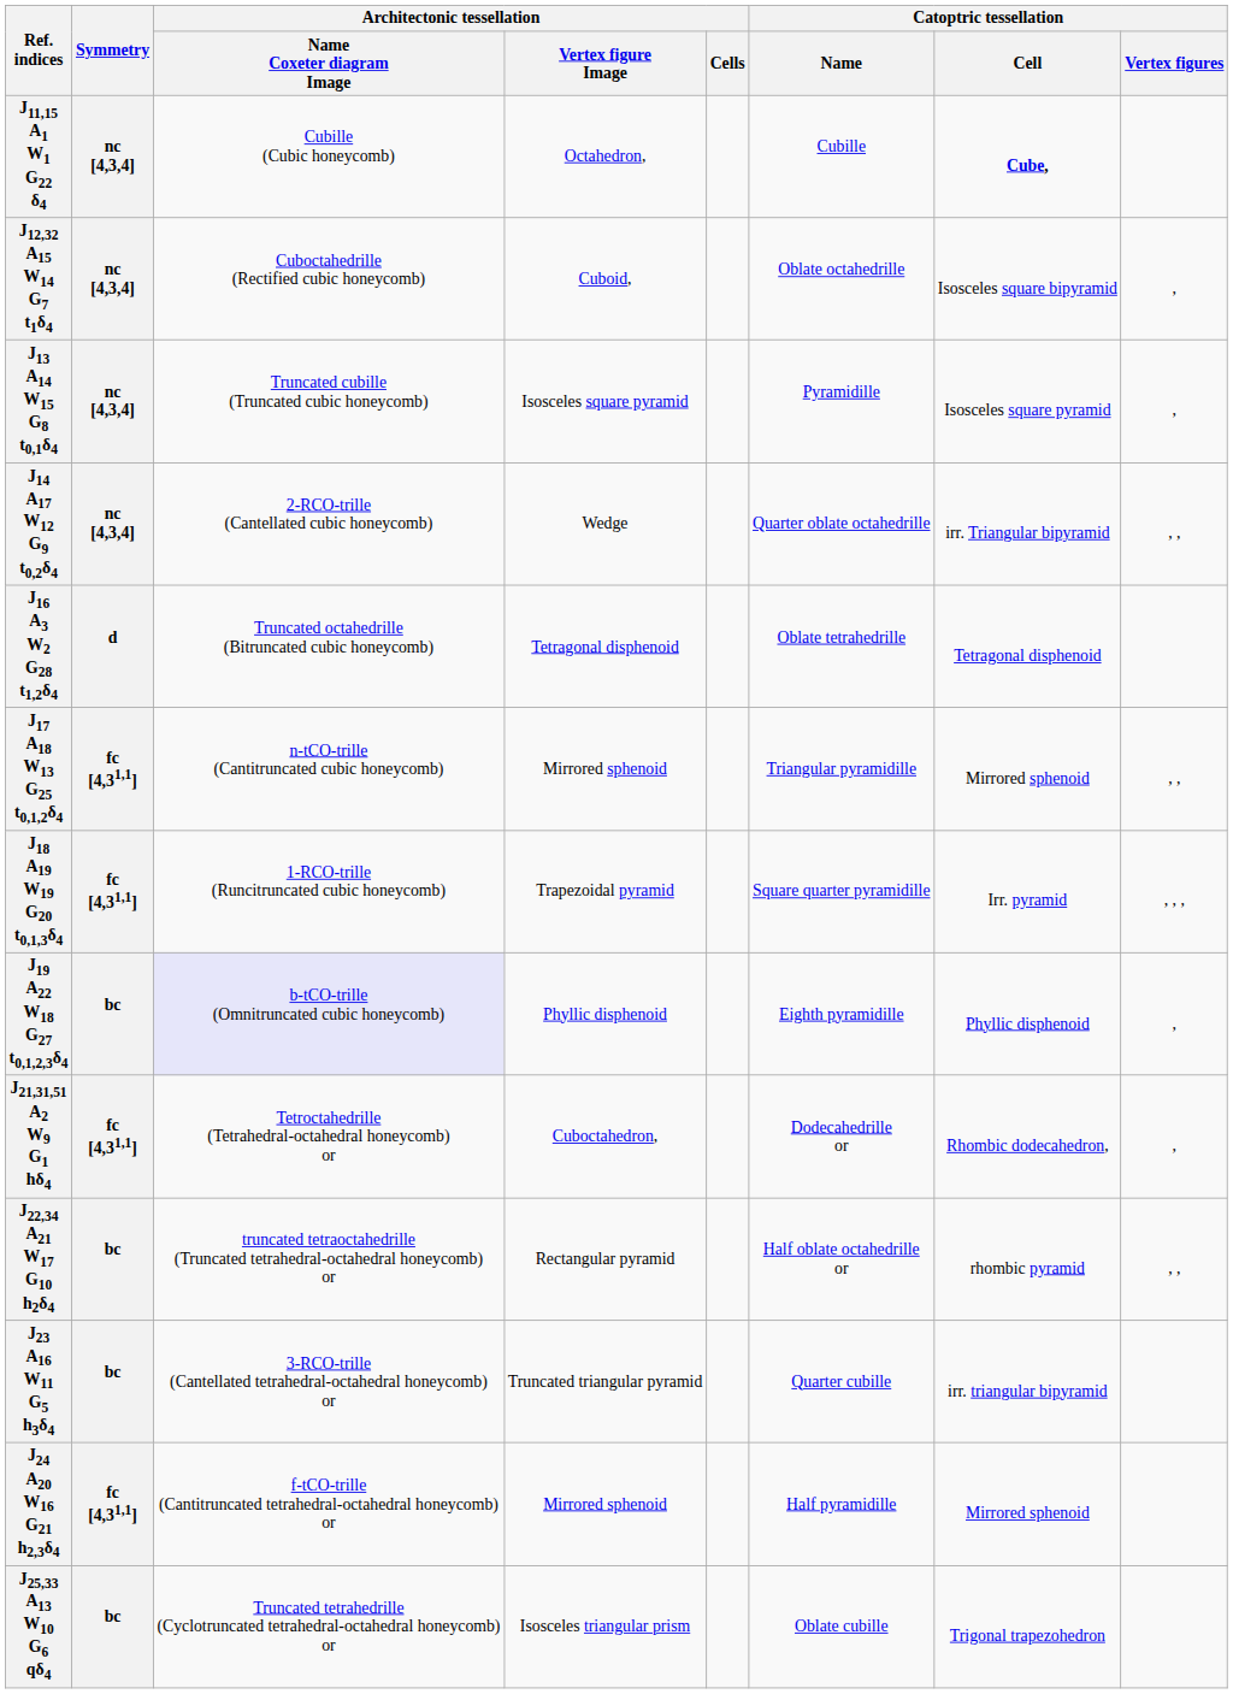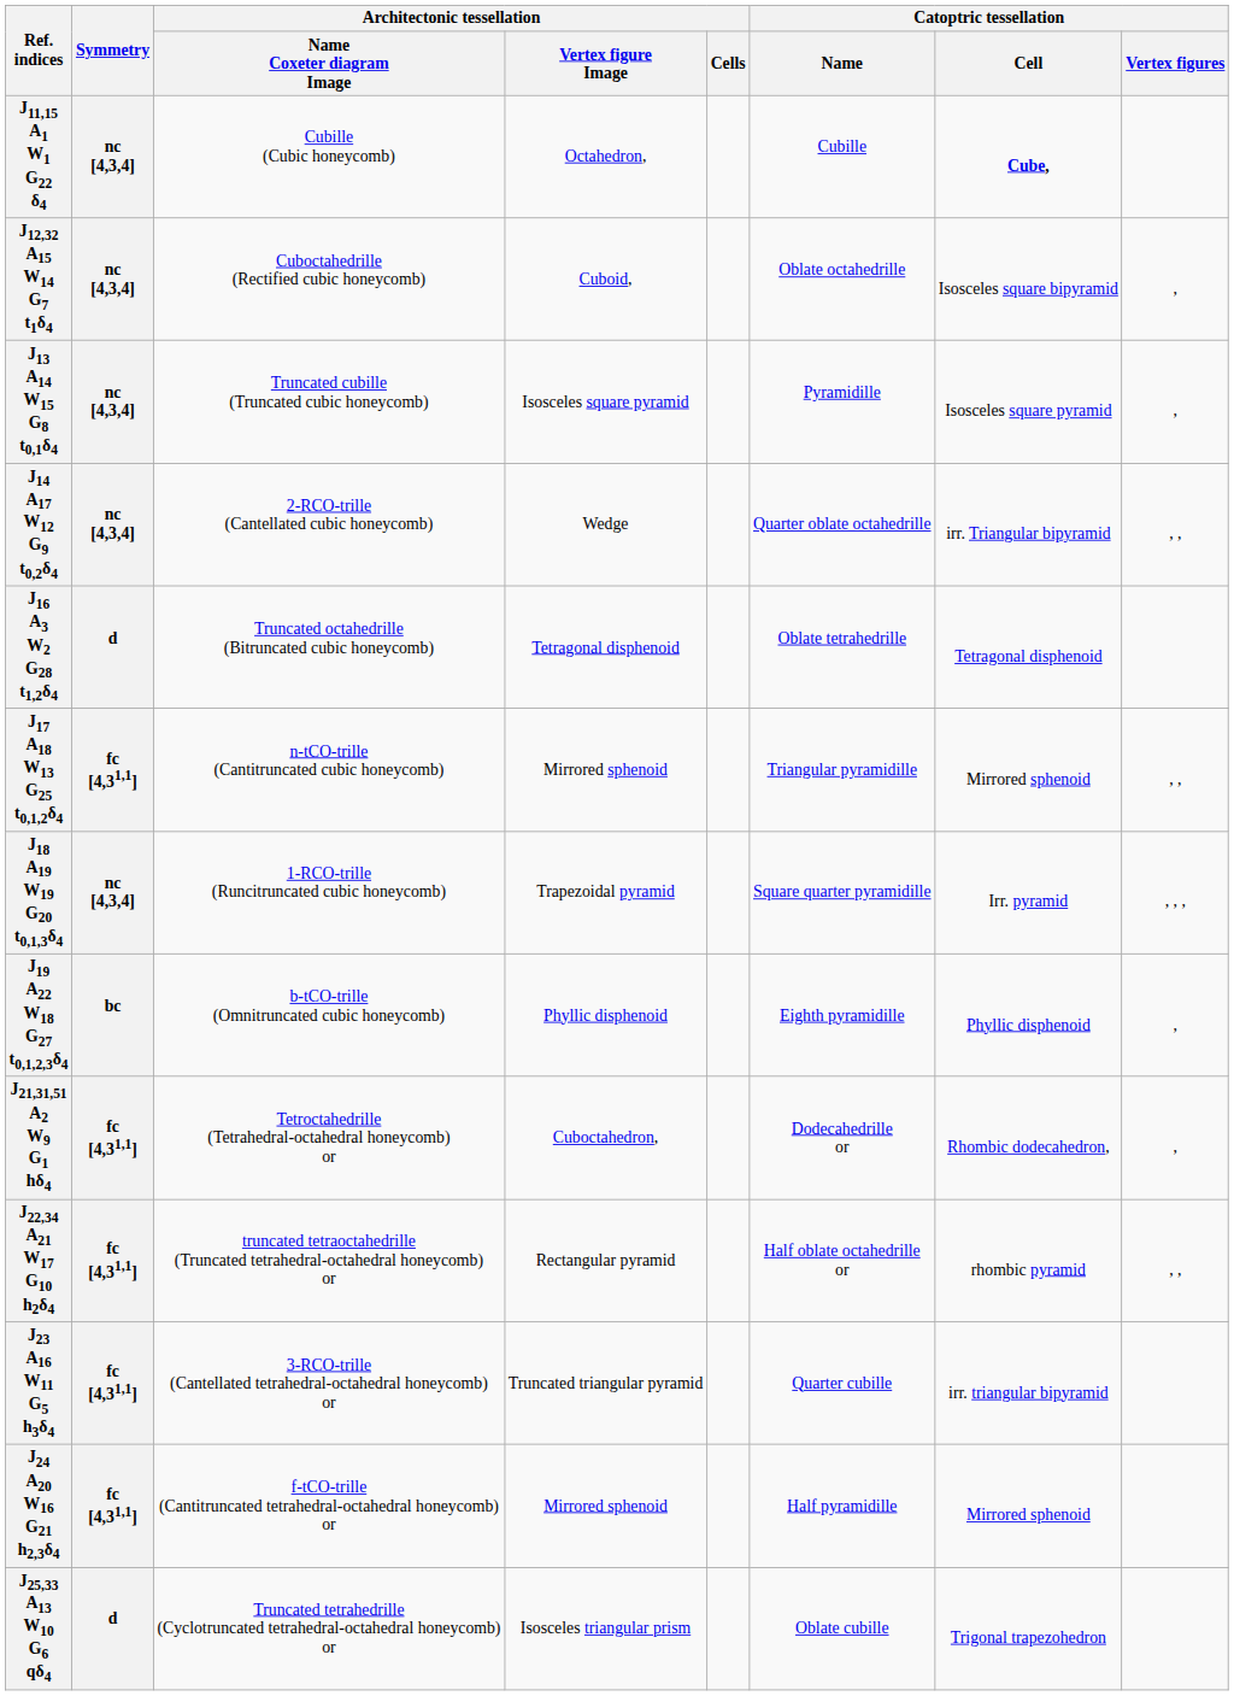J18 A19 W19 G20 t0,1,3δ4 | Symmetry: fc [4,31,1] -> nc [4,3,4]
J19 A22 W18 G27 t0,1,2,3δ4 | Architectonic tessellation / Name Coxeter diagram Image: lavender background -> no background
J22,34 A21 W17 G10 h2δ4 | Symmetry: bc -> fc [4,31,1]
J23 A16 W11 G5 h3δ4 | Symmetry: bc -> fc [4,31,1]
J25,33 A13 W10 G6 qδ4 | Symmetry: bc -> d
